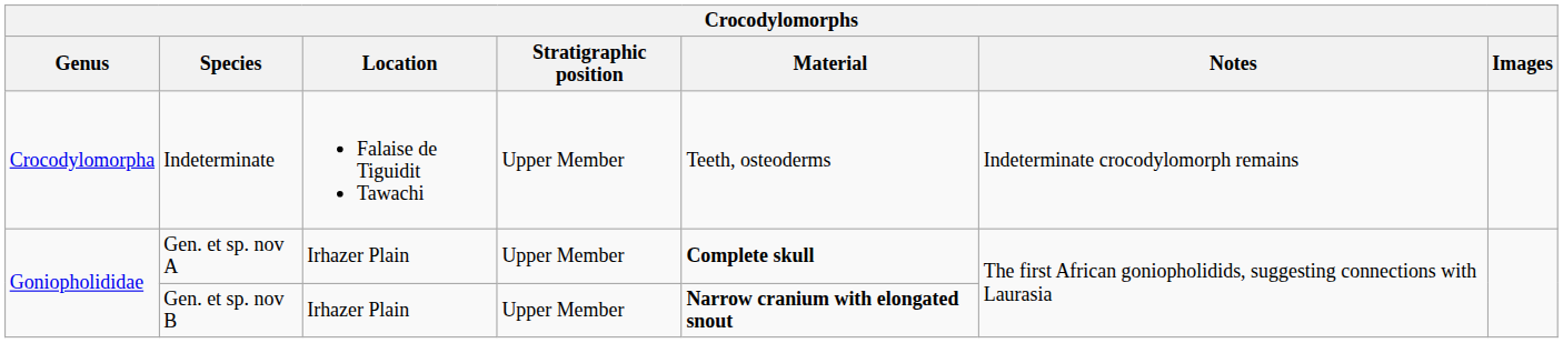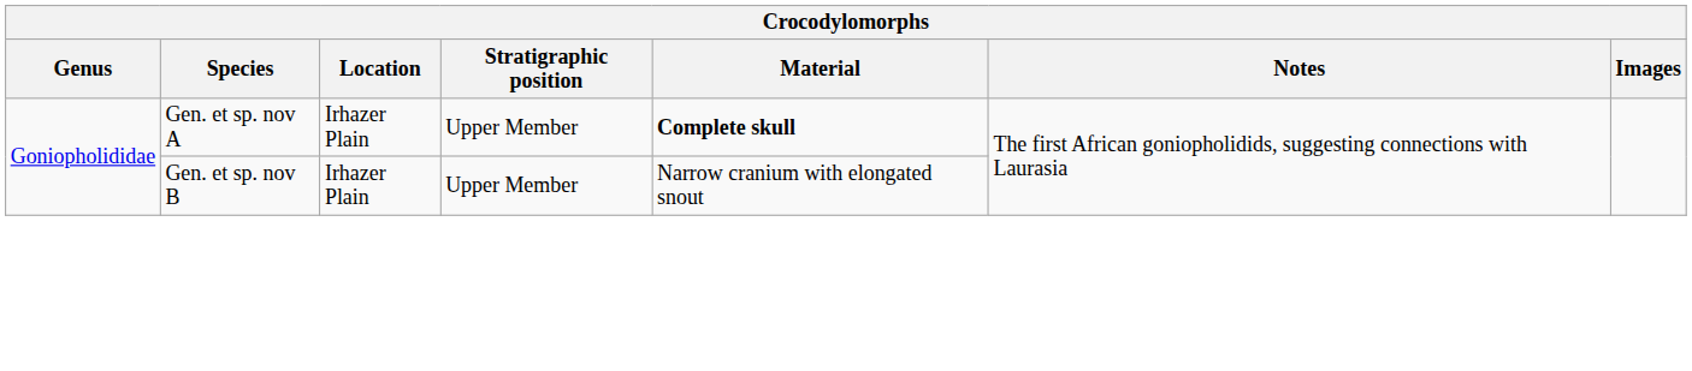- row: Crocodylomorpha | Indeterminate | Falaise de Tiguidit Tawachi | Upper Member | Teeth, osteoderms | Indeterminate crocodylomorph remains
Gen. et sp. nov B | Material: bold -> normal
